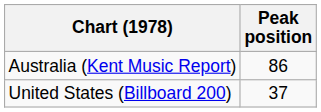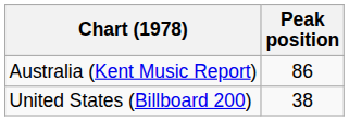United States (Billboard 200) | Peak position: 37 -> 38
